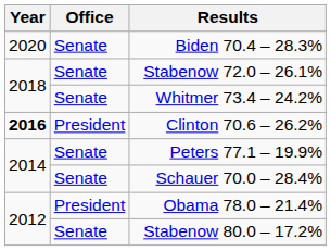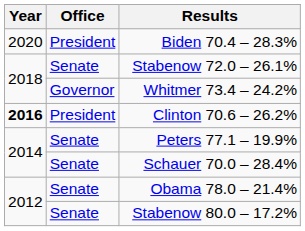Biden 70.4 – 28.3% | Office: Senate -> President
Whitmer 73.4 – 24.2% | Office: Senate -> Governor
Obama 78.0 – 21.4% | Office: President -> Senate
